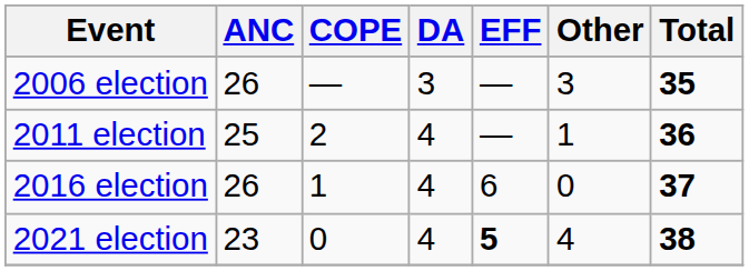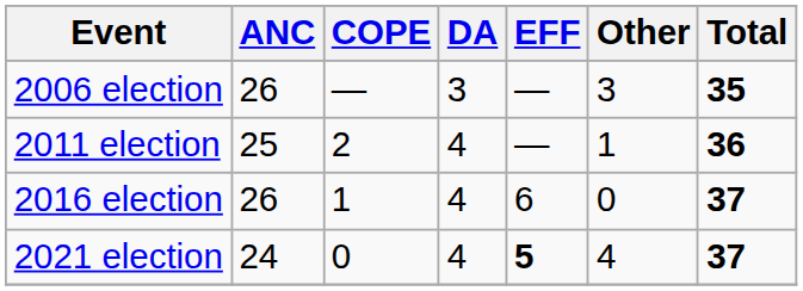2021 election | ANC: 23 -> 24
2021 election | Total: 38 -> 37
